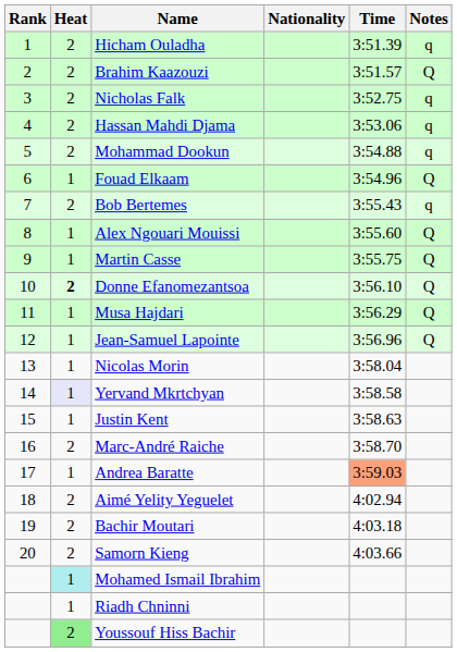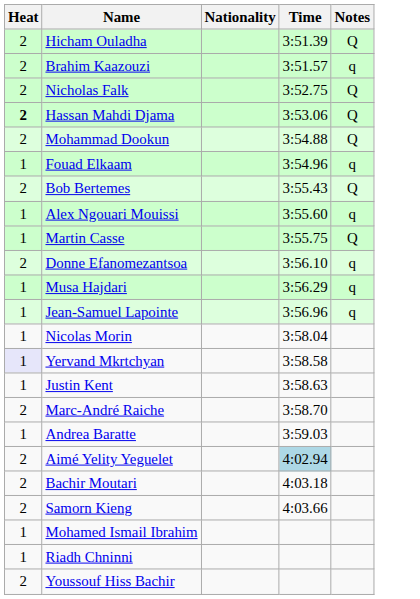- column: Rank | 1 | 2 | 3 | 4 | 5 | 6 | 7 | 8 | 9 | 10 | 11 | 12 | 13 | 14 | 15 | 16 | 17 | 18 | 19 | 20
Hicham Ouladha | Notes: q -> Q
Brahim Kaazouzi | Notes: Q -> q
Nicholas Falk | Notes: q -> Q
Hassan Mahdi Djama | Heat: normal -> bold
Hassan Mahdi Djama | Notes: q -> Q
Mohammad Dookun | Notes: q -> Q
Fouad Elkaam | Notes: Q -> q
Bob Bertemes | Notes: q -> Q
Alex Ngouari Mouissi | Notes: Q -> q
Donne Efanomezantsoa | Heat: bold -> normal
Donne Efanomezantsoa | Notes: Q -> q
Musa Hajdari | Notes: Q -> q
Jean-Samuel Lapointe | Notes: Q -> q
Andrea Baratte | Time: lightsalmon background -> no background
Aimé Yelity Yeguelet | Time: no background -> lightblue background
Mohamed Ismail Ibrahim | Heat: paleturquoise background -> no background
Youssouf Hiss Bachir | Heat: lightgreen background -> no background
